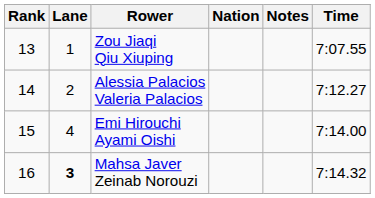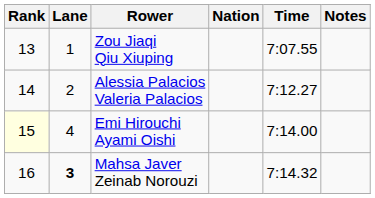columns swapped: Time <-> Notes
Emi Hirouchi Ayami Oishi | Rank: no background -> lightyellow background
